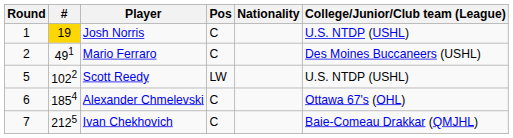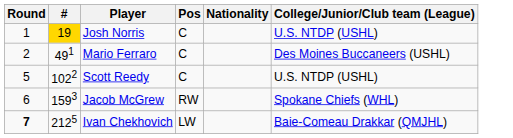Scott Reedy | Pos: LW -> C
+ row: 6 | 1593 | Jacob McGrew | RW | Spokane Chiefs (WHL)
- row: 6 | 1854 | Alexander Chmelevski | C | Ottawa 67's (OHL)
Ivan Chekhovich | Round: normal -> bold
Ivan Chekhovich | Pos: C -> LW
